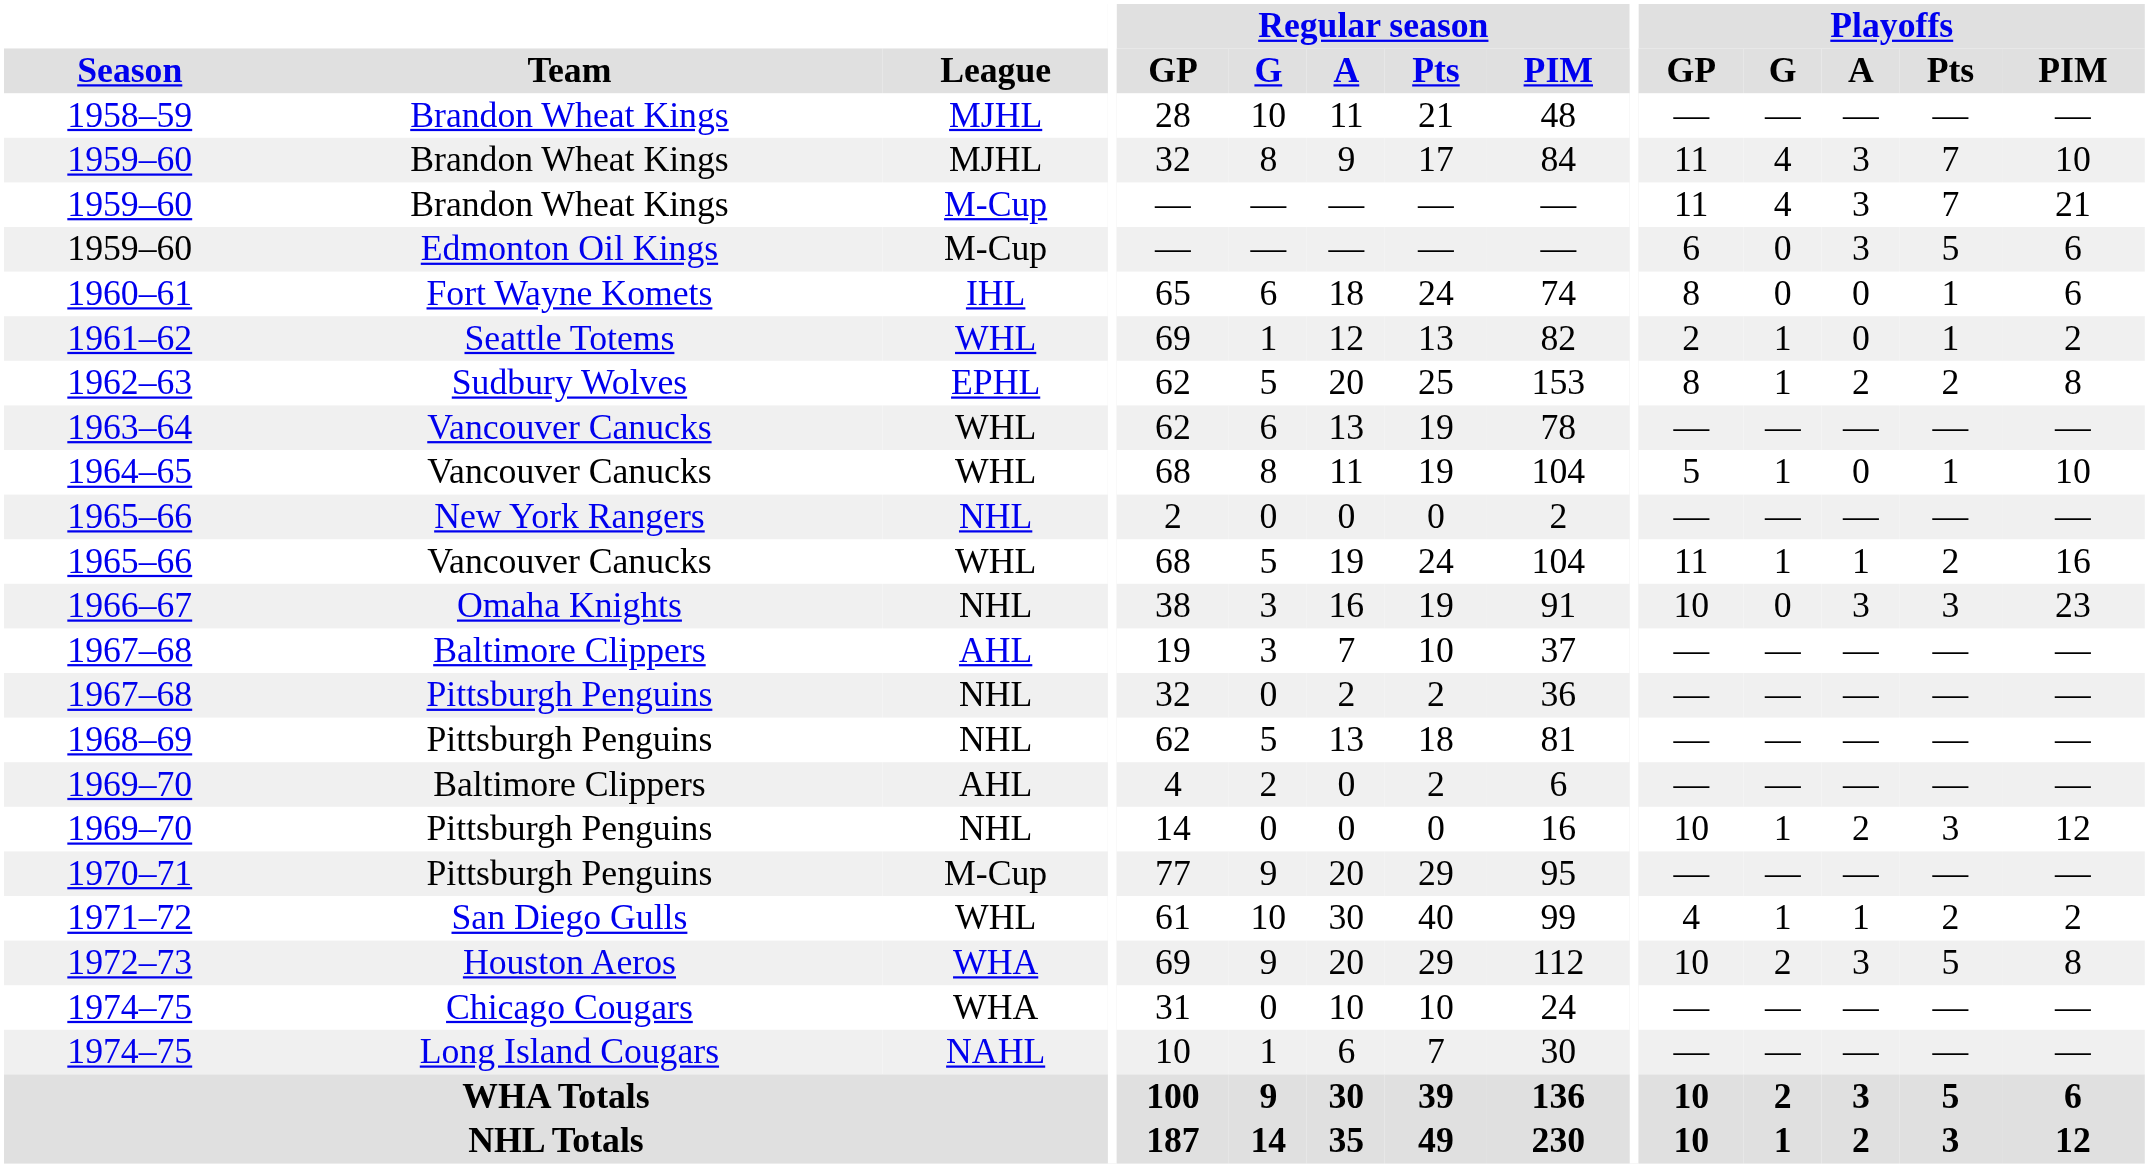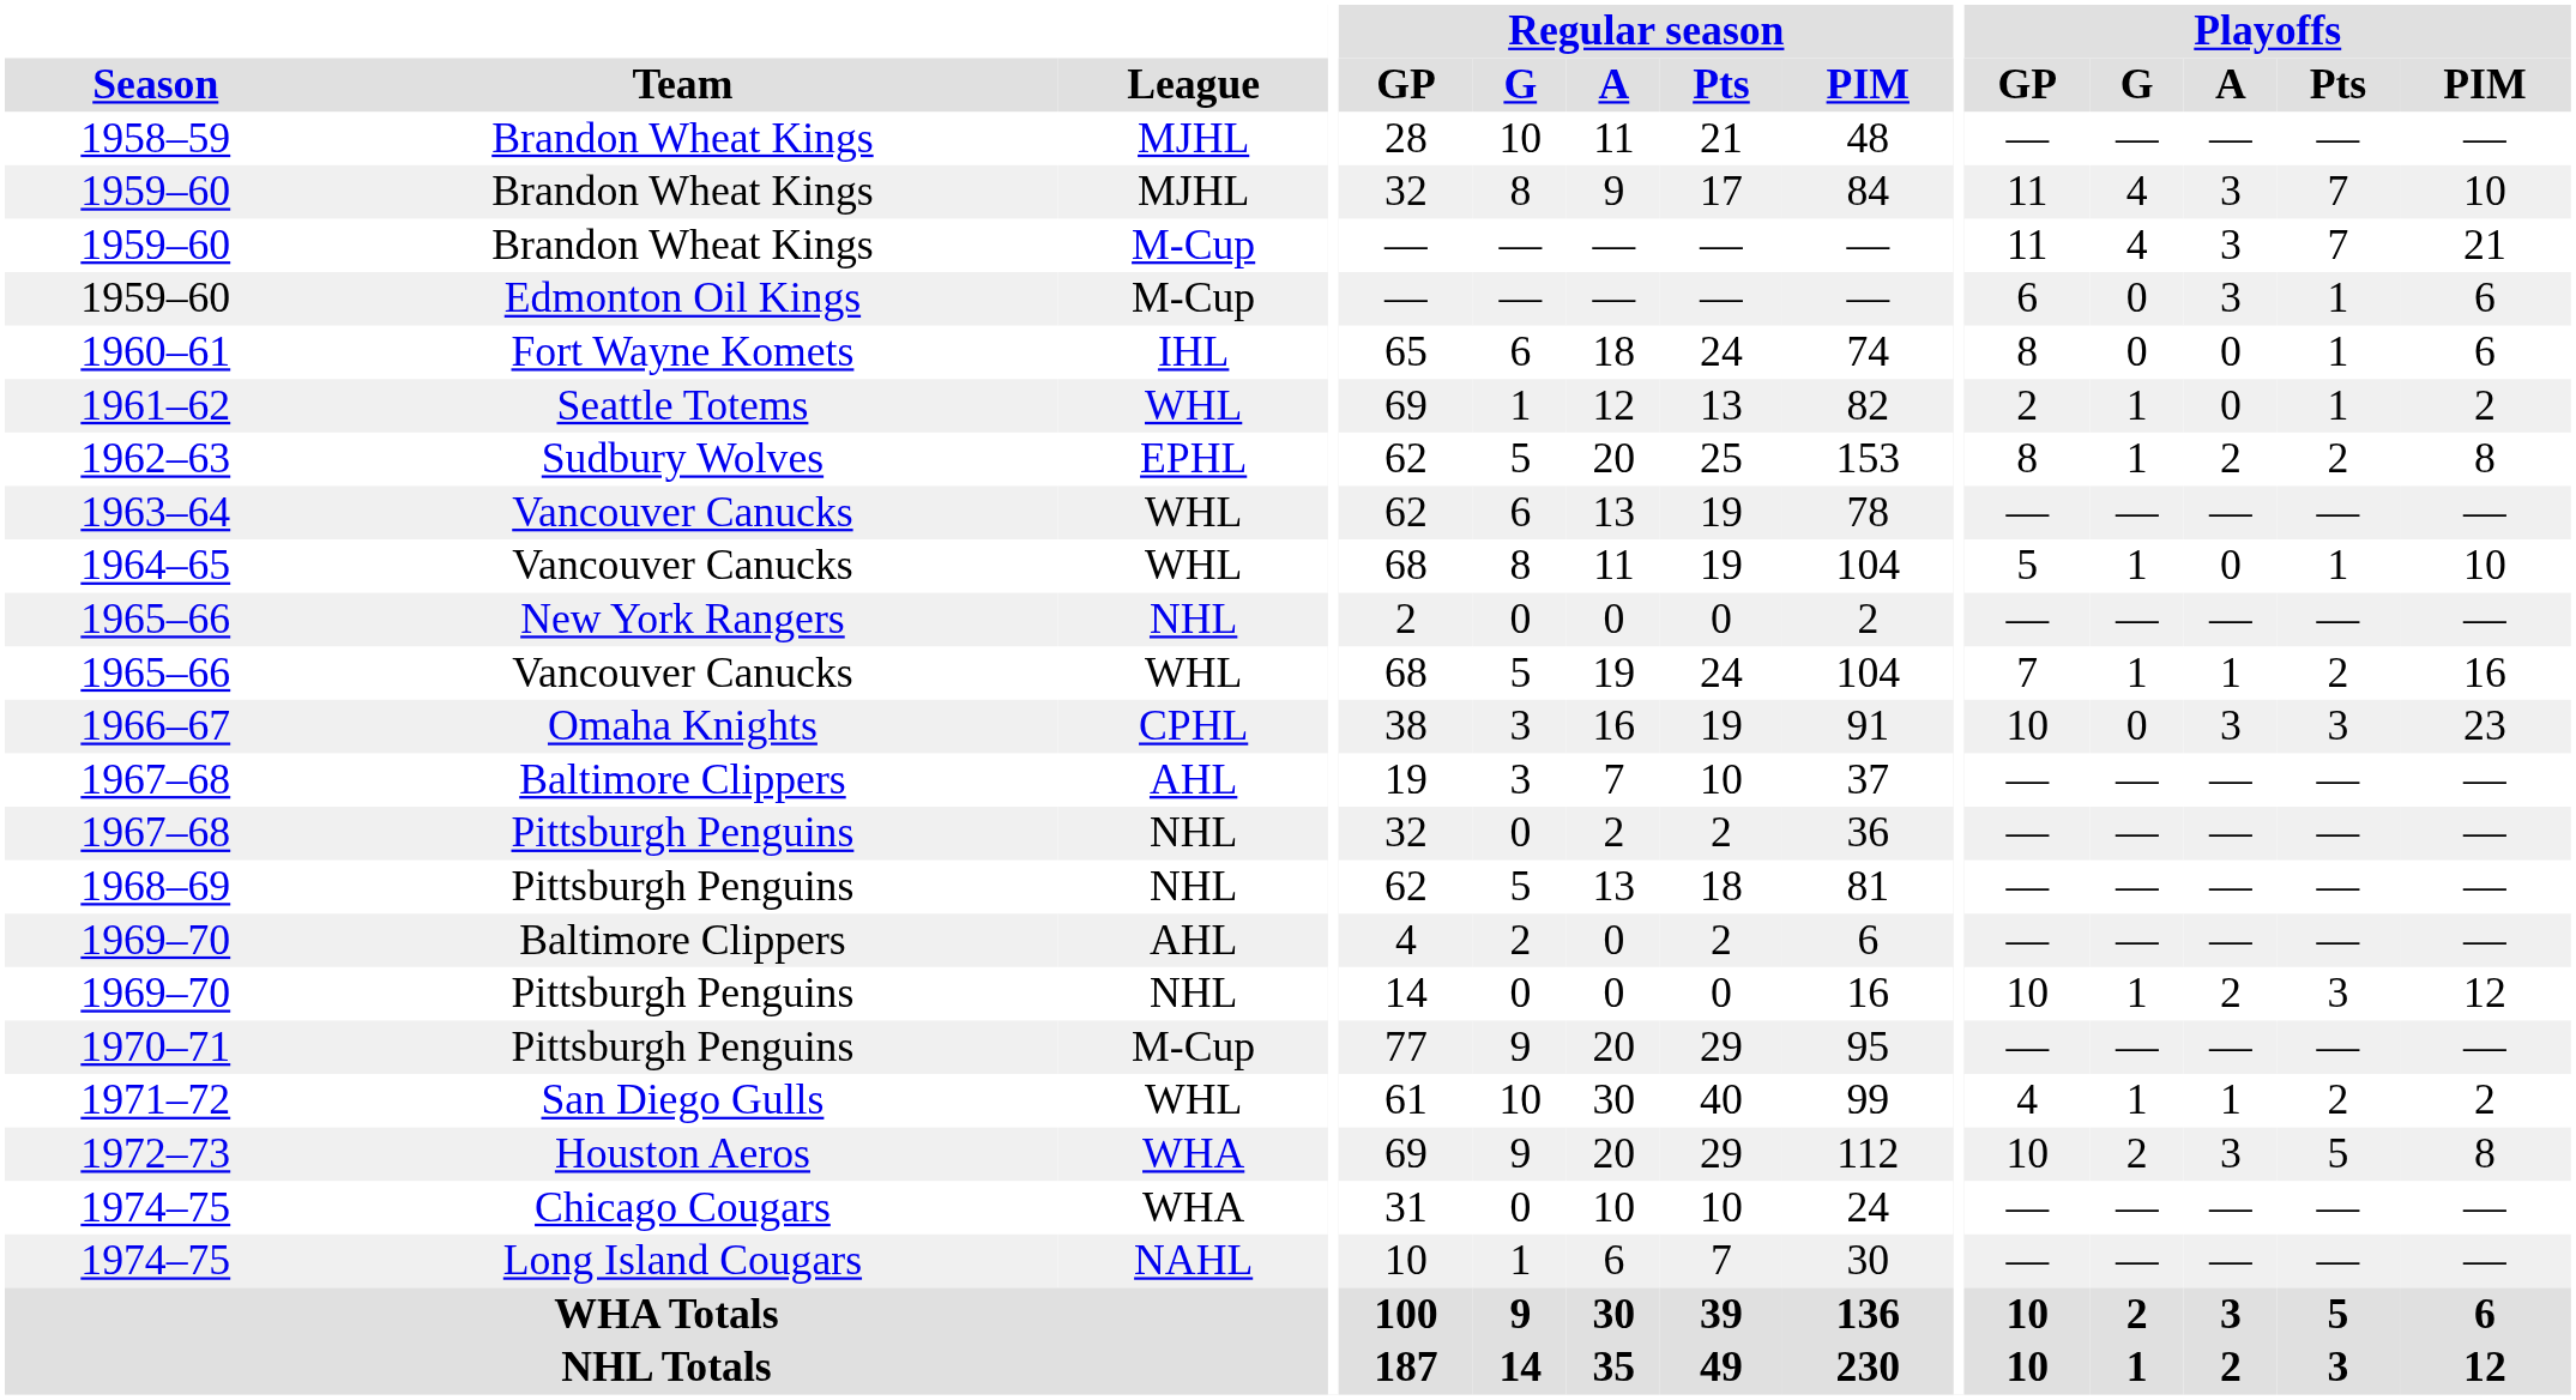1959–60 / Edmonton Oil Kings | Playoffs / Pts: 5 -> 1
1965–66 / Vancouver Canucks | Playoffs / GP: 11 -> 7
1966–67 | League: NHL -> CPHL
